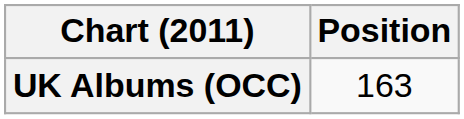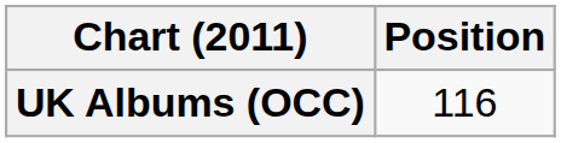UK Albums (OCC) | Position: 163 -> 116
